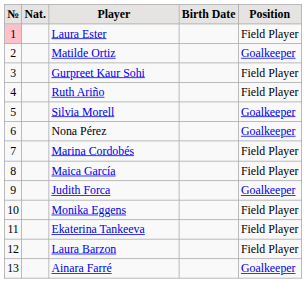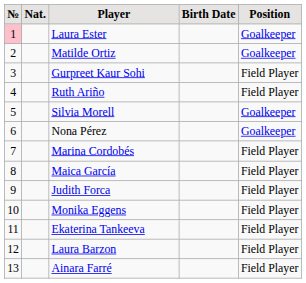Laura Ester | Position: Field Player -> Goalkeeper
Judith Forca | Position: Goalkeeper -> Field Player
Ainara Farré | Position: Goalkeeper -> Field Player
